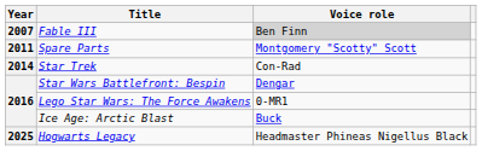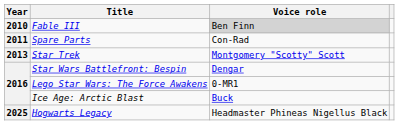Fable III | Year: 2007 -> 2010
Spare Parts | Voice role: Montgomery "Scotty" Scott -> Con-Rad
Star Trek | Year: 2014 -> 2013
Star Trek | Voice role: Con-Rad -> Montgomery "Scotty" Scott
